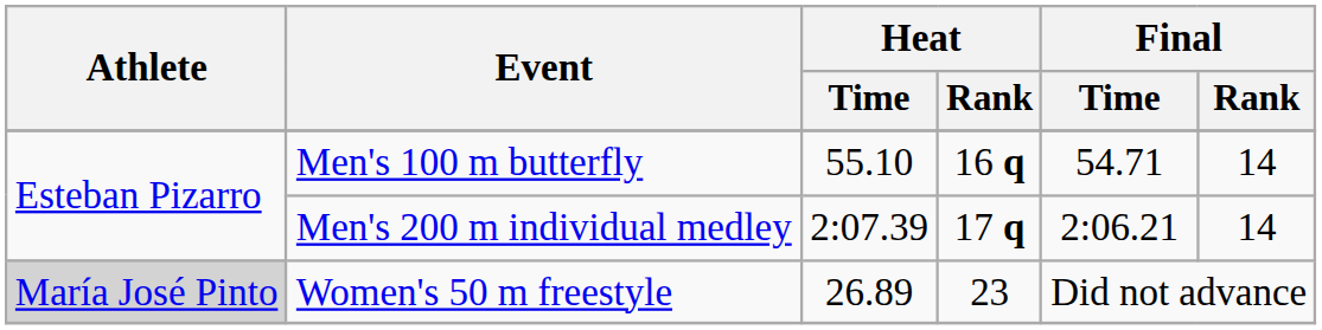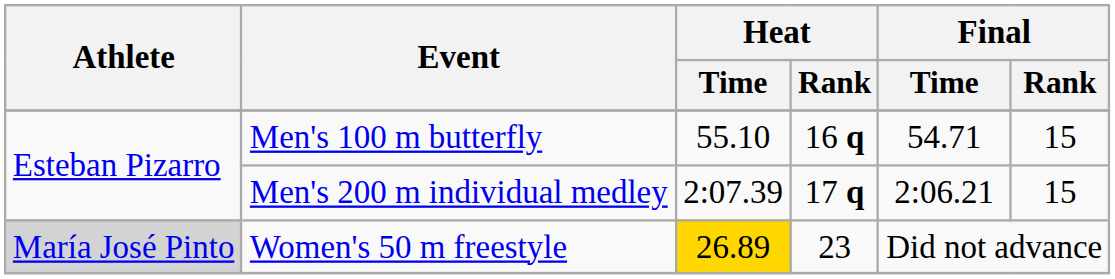Men's 100 m butterfly | Final / Rank: 14 -> 15
Men's 200 m individual medley | Final / Rank: 14 -> 15
Women's 50 m freestyle | Heat / Time: no background -> gold background
